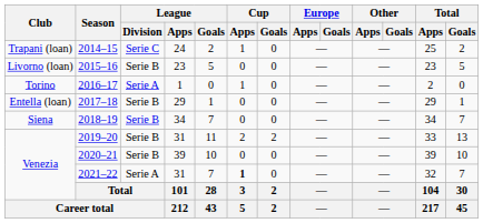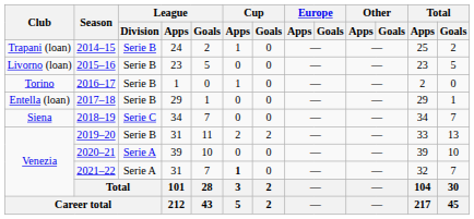2014–15 | League / Division: Serie C -> Serie B
2016–17 | League / Division: Serie A -> Serie B
2018–19 | League / Division: Serie B -> Serie C
2020–21 | League / Division: Serie B -> Serie A
